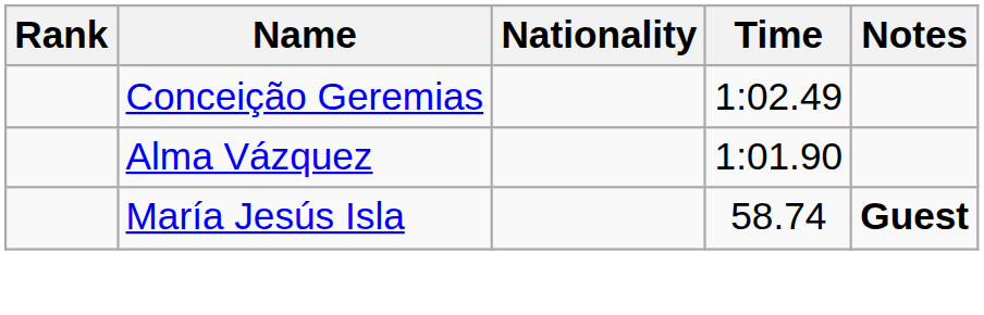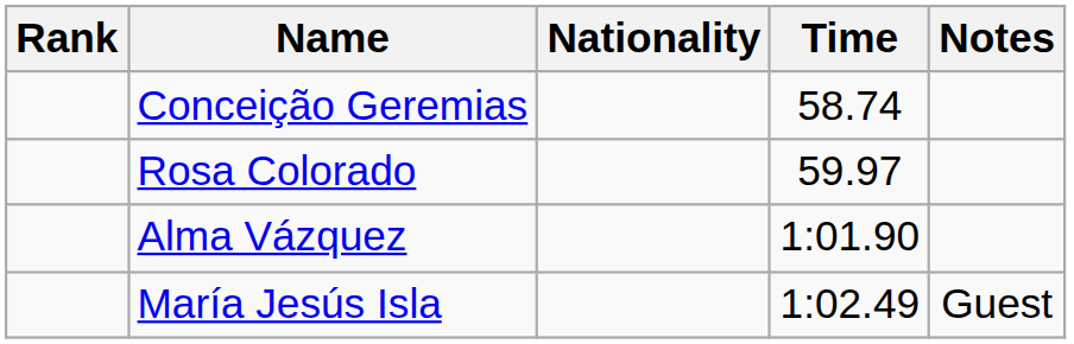Conceição Geremias | Time: 1:02.49 -> 58.74
+ row: Rosa Colorado | 59.97
María Jesús Isla | Time: 58.74 -> 1:02.49
María Jesús Isla | Notes: bold -> normal
